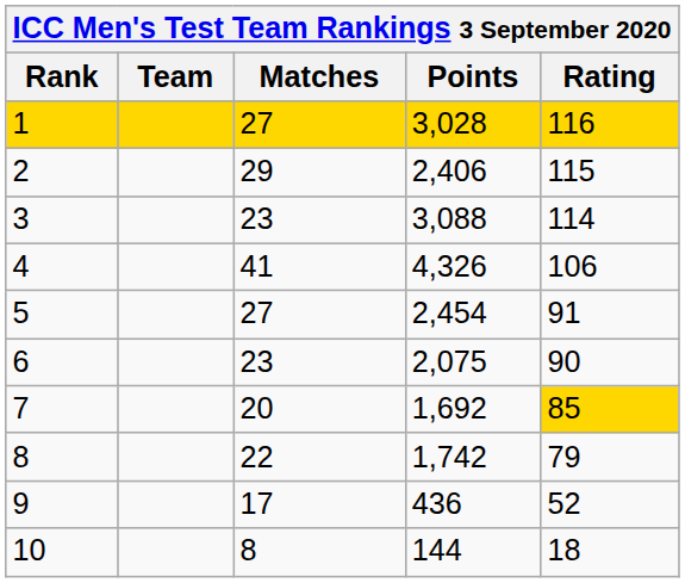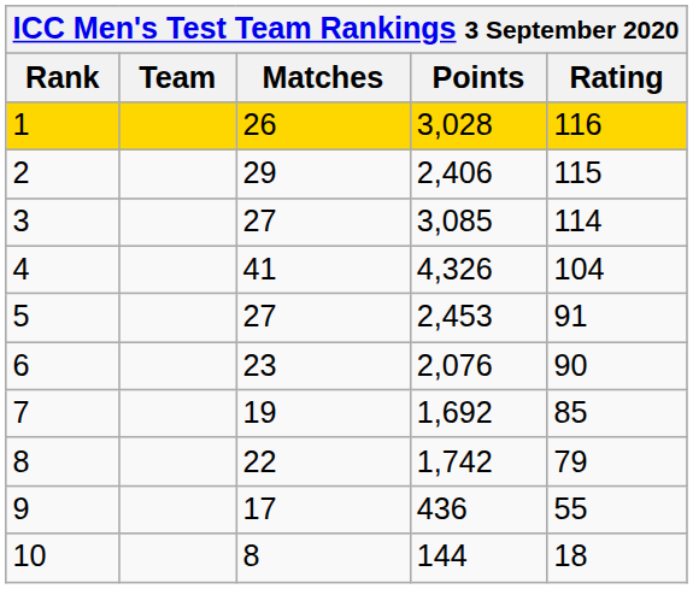1 | Matches: 27 -> 26
3 | Matches: 23 -> 27
3 | Points: 3,088 -> 3,085
4 | Rating: 106 -> 104
5 | Points: 2,454 -> 2,453
6 | Points: 2,075 -> 2,076
7 | Matches: 20 -> 19
7 | Rating: gold background -> no background
9 | Rating: 52 -> 55
